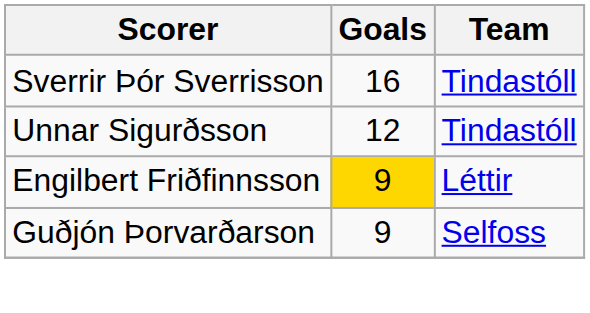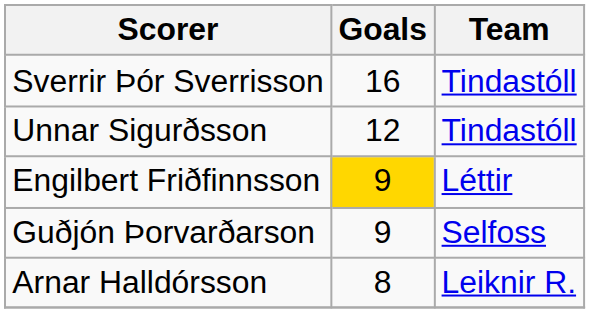+ row: Arnar Halldórsson | 8 | Leiknir R.
